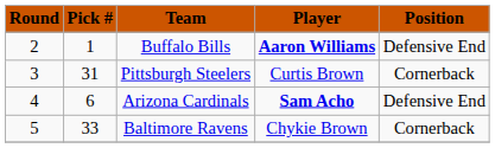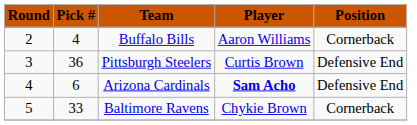Buffalo Bills | Pick #: 1 -> 4
Buffalo Bills | Player: bold -> normal
Buffalo Bills | Position: Defensive End -> Cornerback
Pittsburgh Steelers | Pick #: 31 -> 36
Pittsburgh Steelers | Position: Cornerback -> Defensive End
